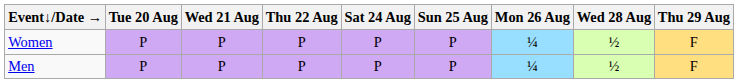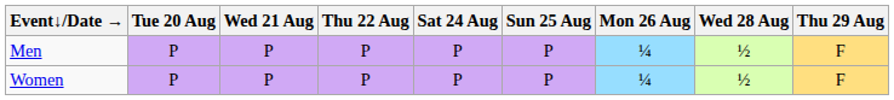rows swapped: Men <-> Women
